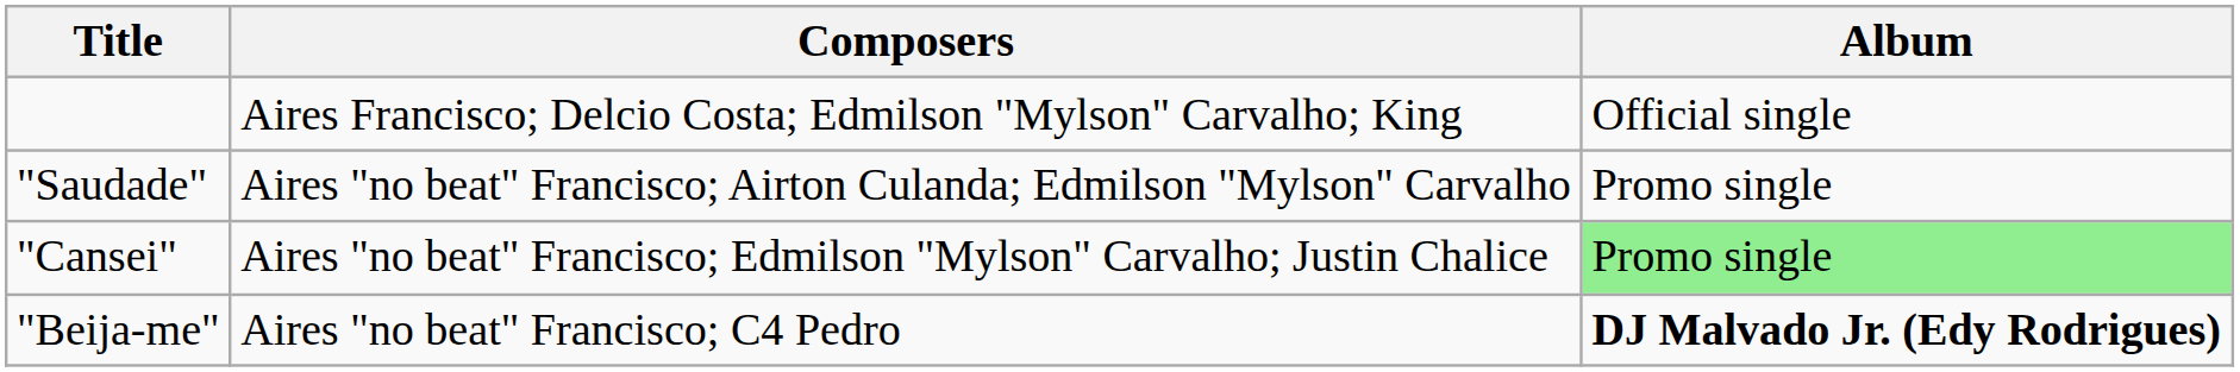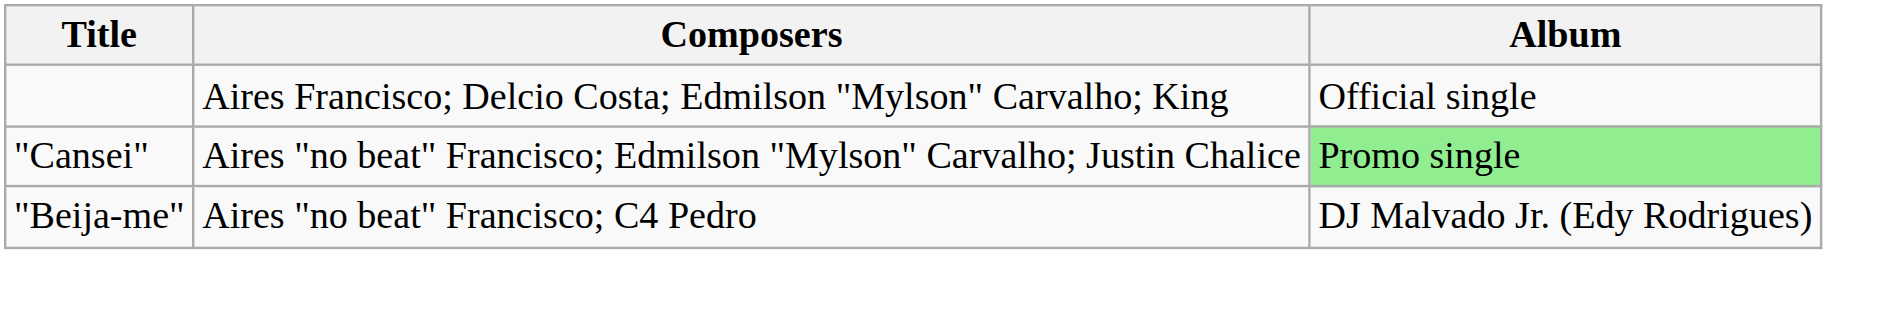- row: "Saudade" | Aires "no beat" Francisco; Airton Culanda; Edmilson "Mylson" Carvalho | Promo single
"Beija-me" | Album: bold -> normal
